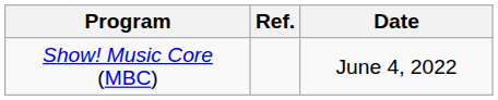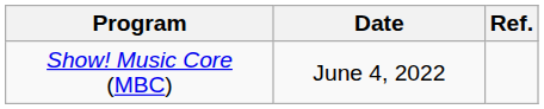columns swapped: Date <-> Ref.
